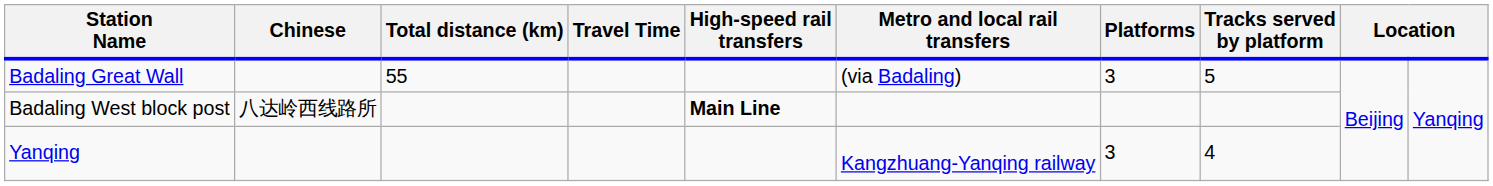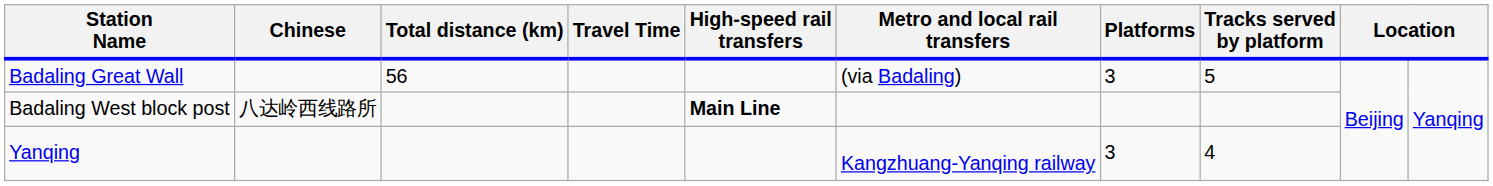Badaling Great Wall | Total distance (km): 55 -> 56
